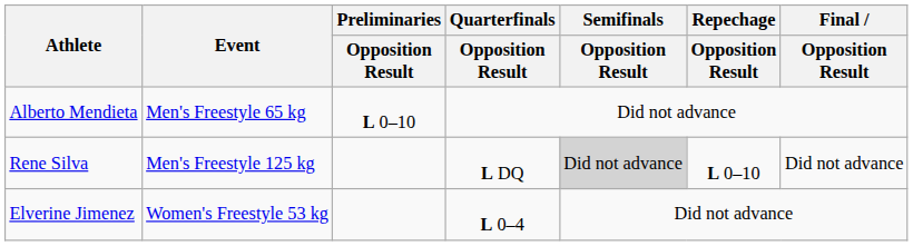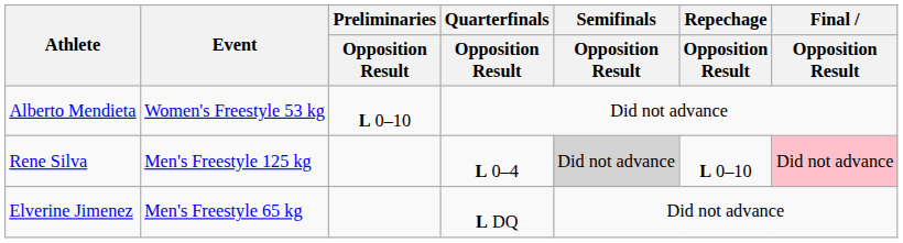Alberto Mendieta | Event: Men's Freestyle 65 kg -> Women's Freestyle 53 kg
Rene Silva | Quarterfinals / Opposition Result: L DQ -> L 0–4
Rene Silva | Final / Opposition Result: no background -> pink background
Elverine Jimenez | Event: Women's Freestyle 53 kg -> Men's Freestyle 65 kg
Elverine Jimenez | Quarterfinals / Opposition Result: L 0–4 -> L DQ
